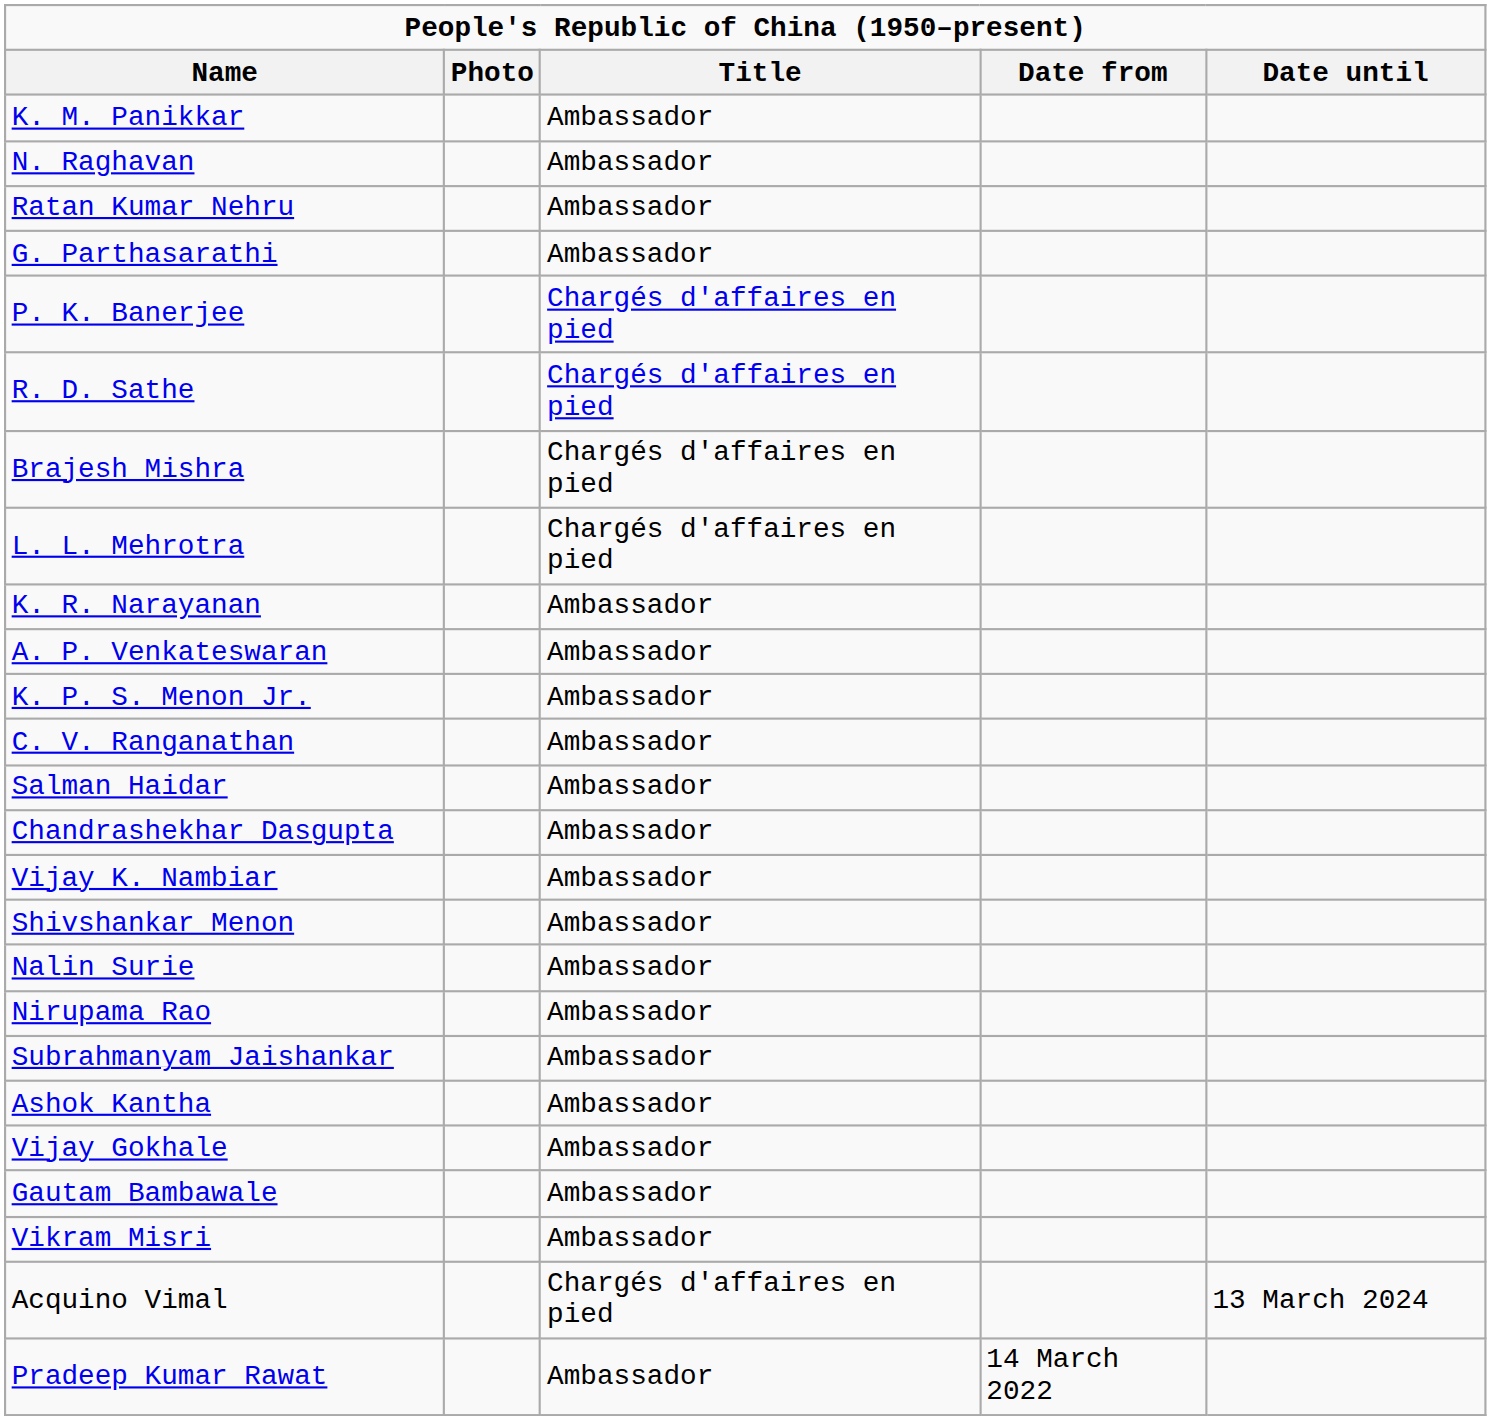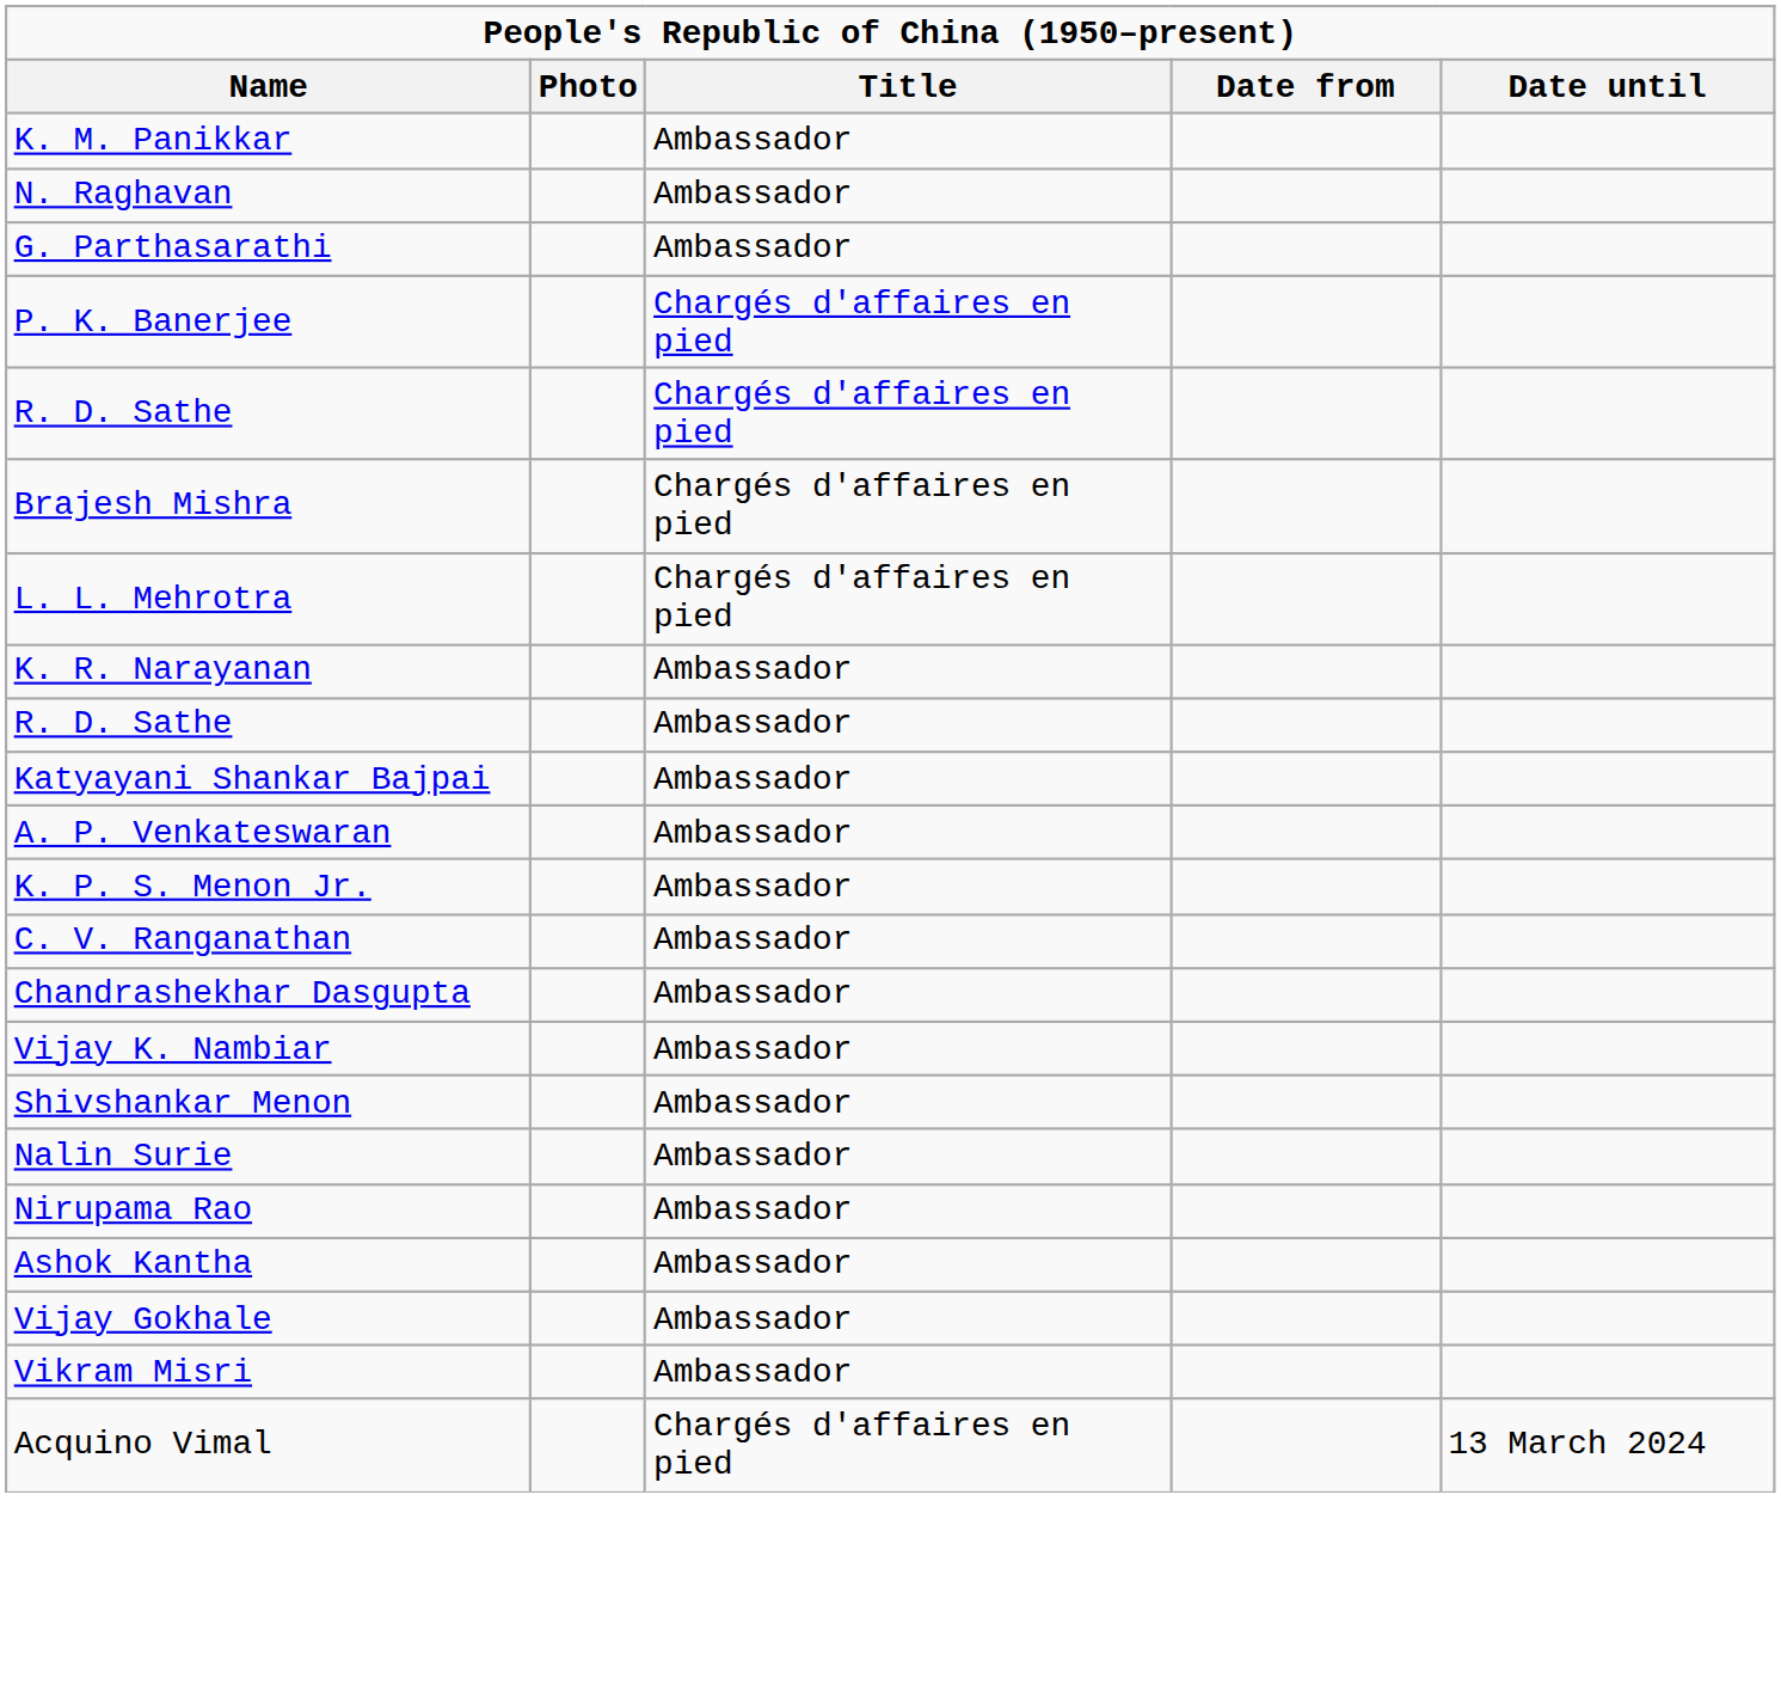- row: Ratan Kumar Nehru | Ambassador
+ row: R. D. Sathe | Ambassador
+ row: Katyayani Shankar Bajpai | Ambassador
- row: Salman Haidar | Ambassador
- row: Subrahmanyam Jaishankar | Ambassador
- row: Gautam Bambawale | Ambassador
- row: Pradeep Kumar Rawat | Ambassador | 14 March 2022
